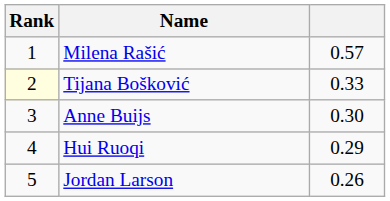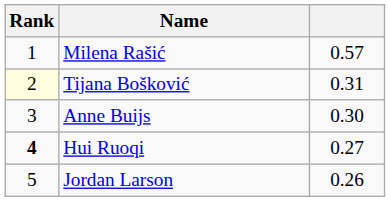Tijana Bošković | column 3: 0.33 -> 0.31
Hui Ruoqi | Rank: normal -> bold
Hui Ruoqi | column 3: 0.29 -> 0.27
